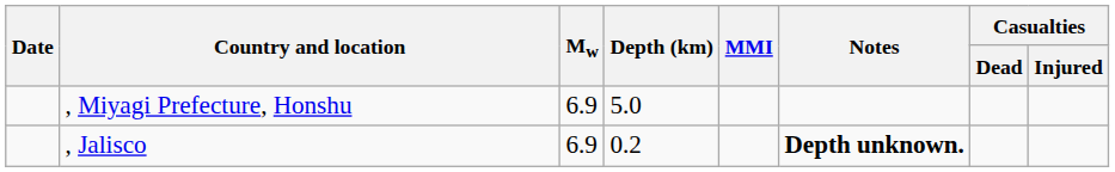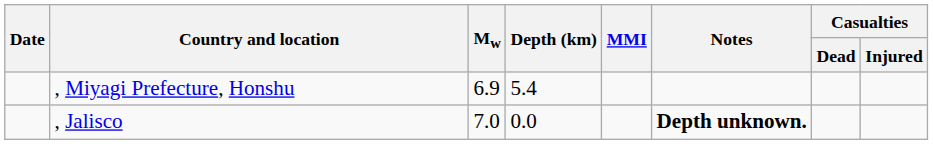, Miyagi Prefecture, Honshu | Depth (km): 5.0 -> 5.4
, Jalisco | Mw: 6.9 -> 7.0
, Jalisco | Depth (km): 0.2 -> 0.0
